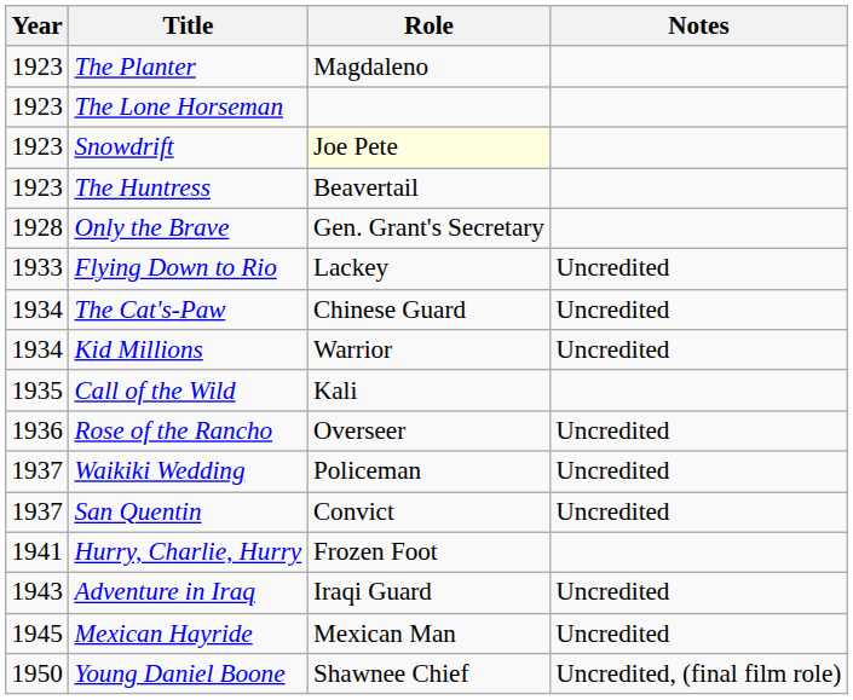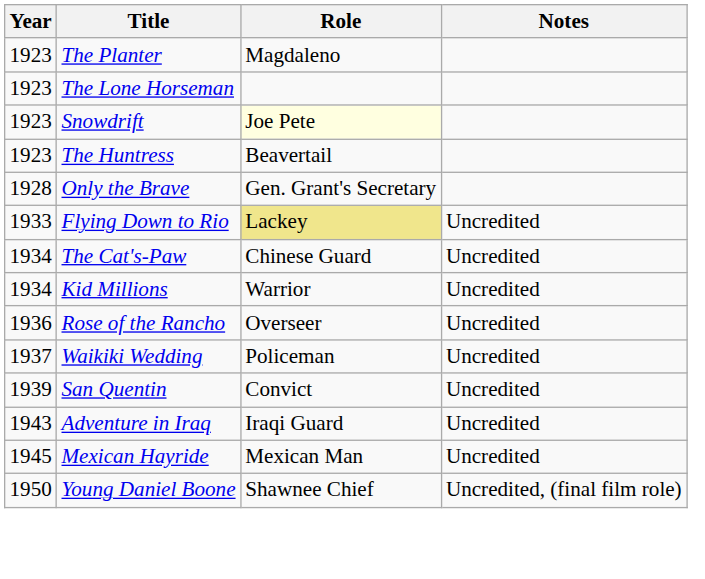Flying Down to Rio | Role: no background -> khaki background
- row: 1935 | Call of the Wild | Kali
San Quentin | Year: 1937 -> 1939
- row: 1941 | Hurry, Charlie, Hurry | Frozen Foot
